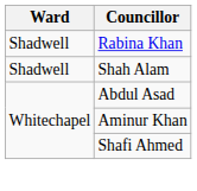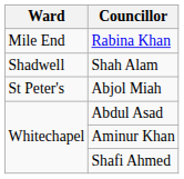Rabina Khan | Ward: Shadwell -> Mile End
+ row: St Peter's | Abjol Miah
